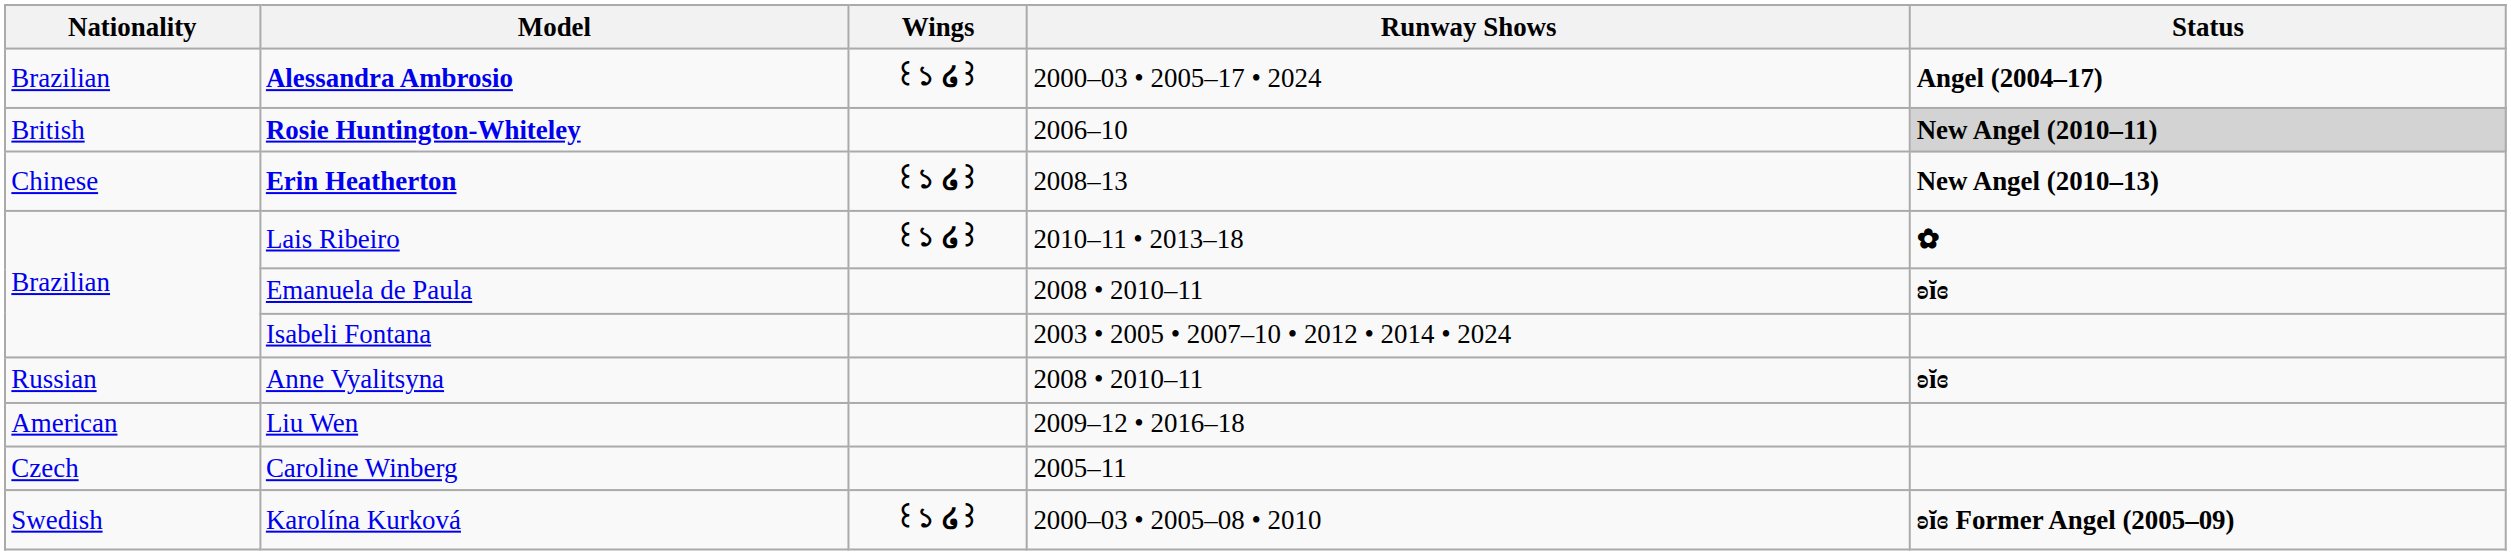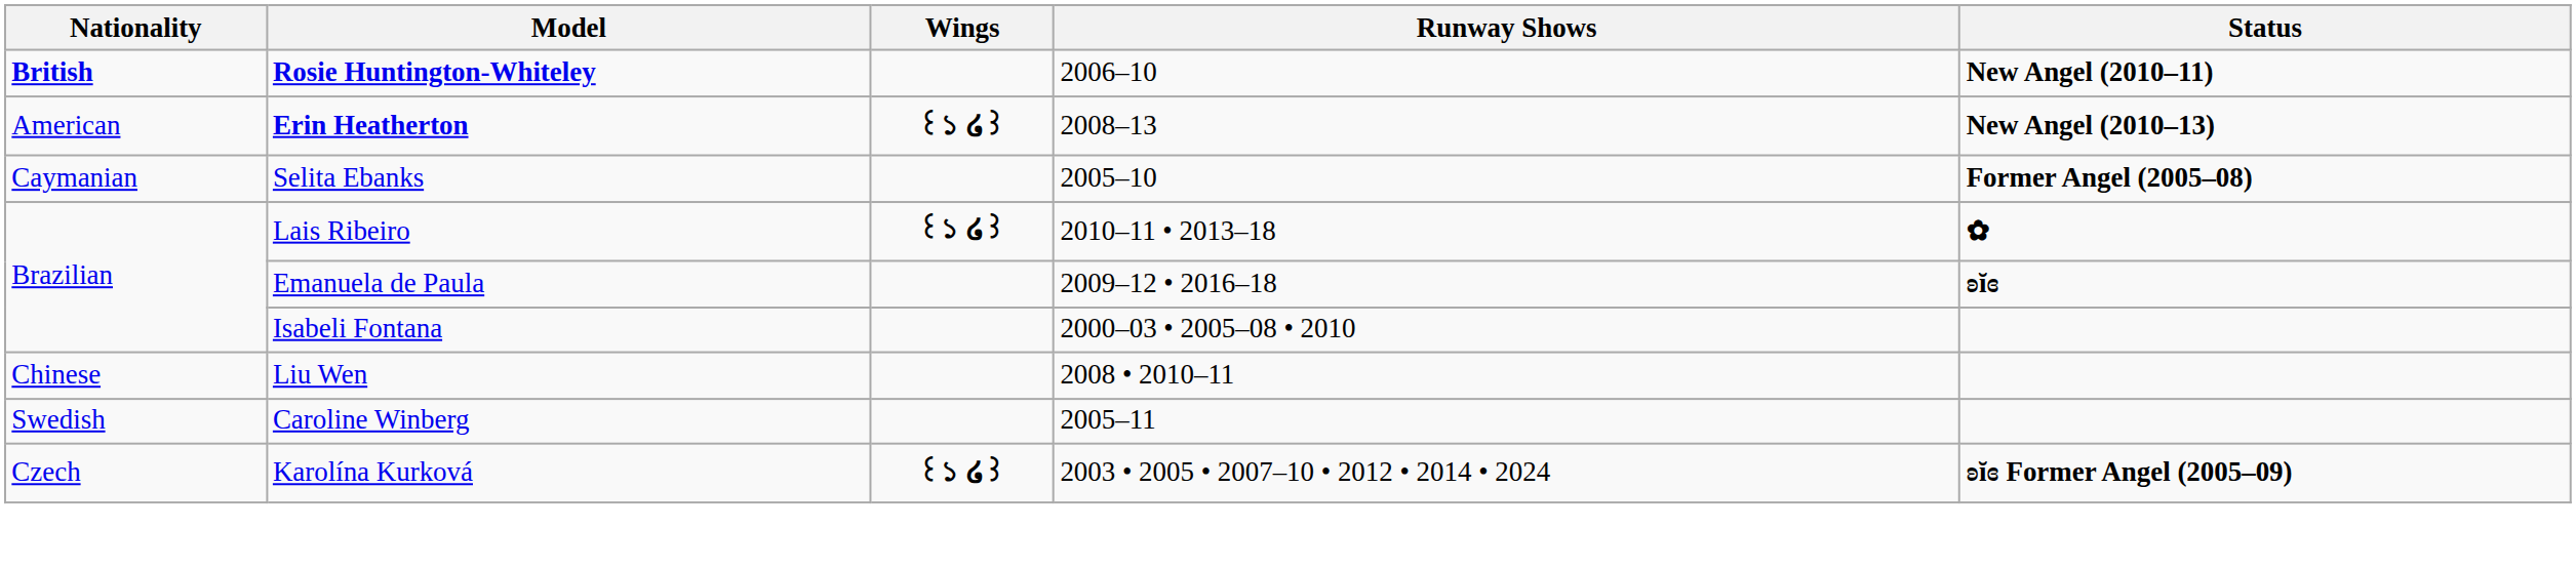- row: Brazilian | Alessandra Ambrosio | ꒰১ ໒꒱ | 2000–03 • 2005–17 • 2024 | Angel (2004–17)
Rosie Huntington-Whiteley | Nationality: normal -> bold
Rosie Huntington-Whiteley | Status: lightgrey background -> no background
Erin Heatherton | Nationality: Chinese -> American
+ row: Caymanian | Selita Ebanks | 2005–10 | Former Angel (2005–08)
Emanuela de Paula | Runway Shows: 2008 • 2010–11 -> 2009–12 • 2016–18
Isabeli Fontana | Runway Shows: 2003 • 2005 • 2007–10 • 2012 • 2014 • 2024 -> 2000–03 • 2005–08 • 2010
- row: Russian | Anne Vyalitsyna | 2008 • 2010–11 | ʚĭɞ
Liu Wen | Nationality: American -> Chinese
Liu Wen | Runway Shows: 2009–12 • 2016–18 -> 2008 • 2010–11
Caroline Winberg | Nationality: Czech -> Swedish
Karolína Kurková | Nationality: Swedish -> Czech
Karolína Kurková | Runway Shows: 2000–03 • 2005–08 • 2010 -> 2003 • 2005 • 2007–10 • 2012 • 2014 • 2024
